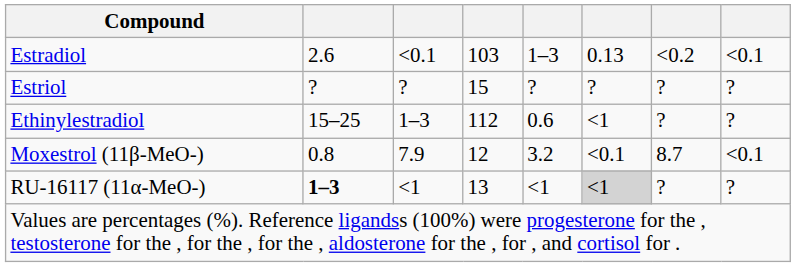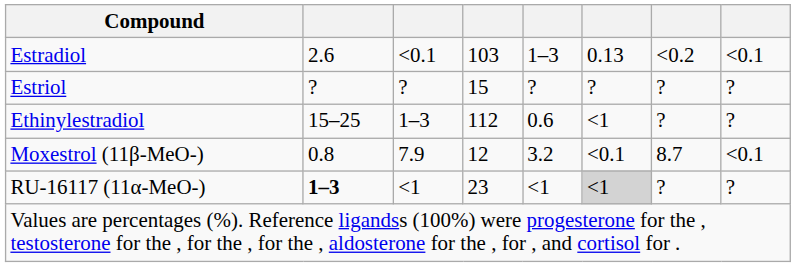RU-16117 (11α-MeO-) | column 4: 13 -> 23
